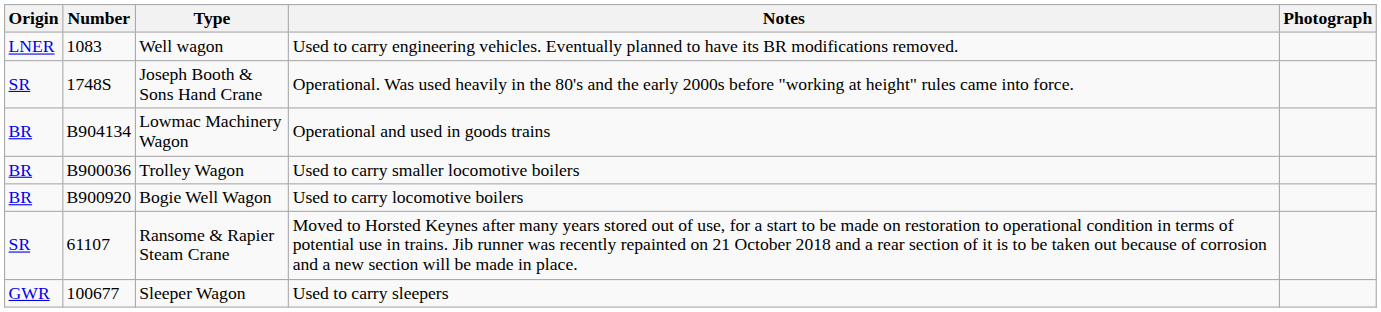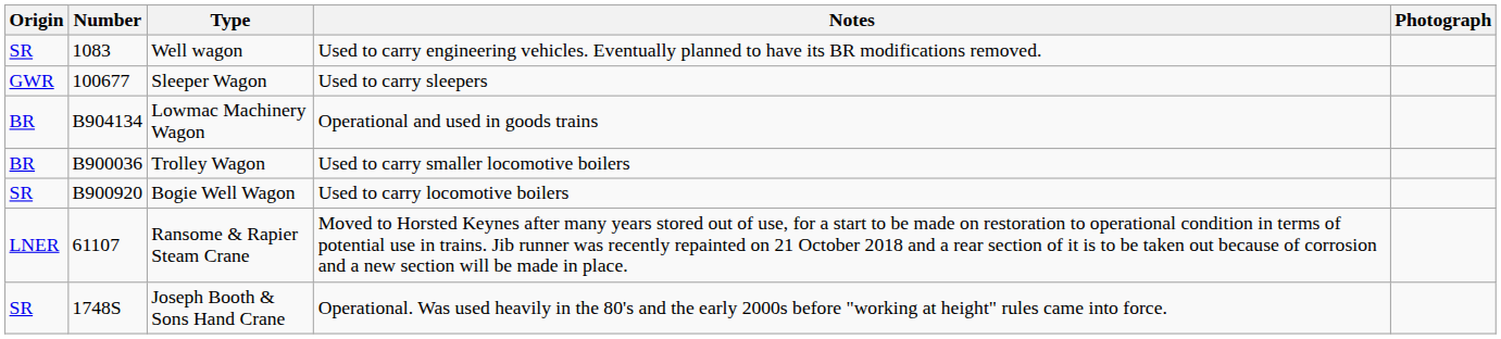Well wagon | Origin: LNER -> SR
rows swapped: Sleeper Wagon <-> Joseph Booth & Sons Hand Crane
Bogie Well Wagon | Origin: BR -> SR
Ransome & Rapier Steam Crane | Origin: SR -> LNER
